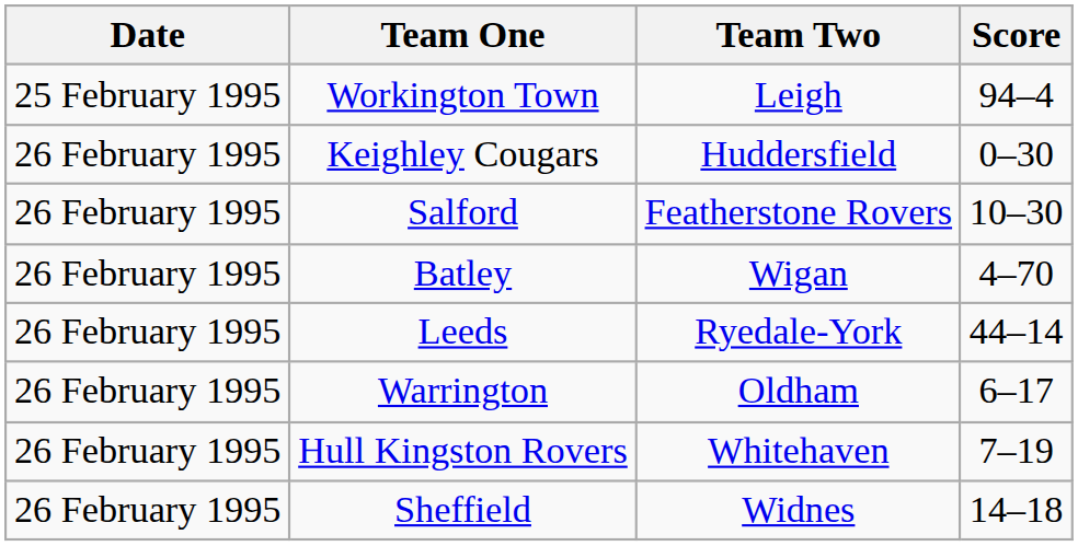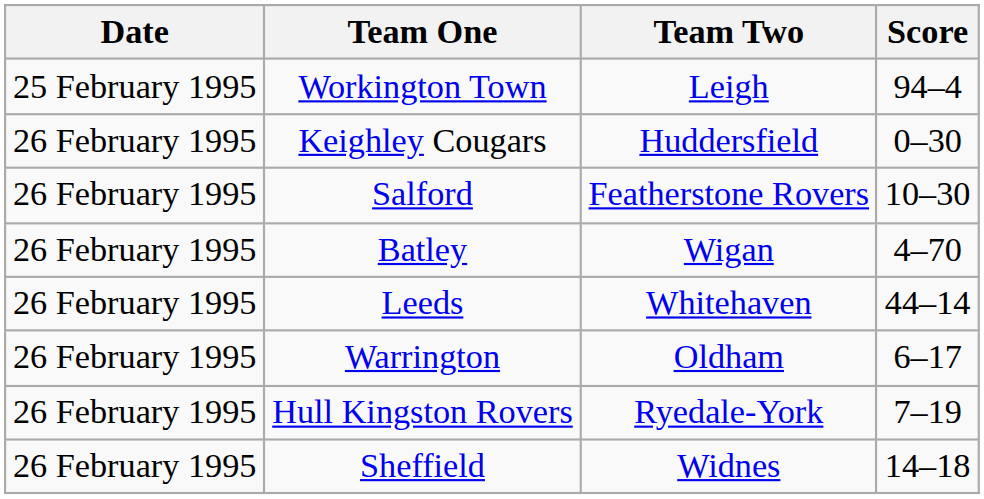Leeds | Team Two: Ryedale-York -> Whitehaven
Hull Kingston Rovers | Team Two: Whitehaven -> Ryedale-York
